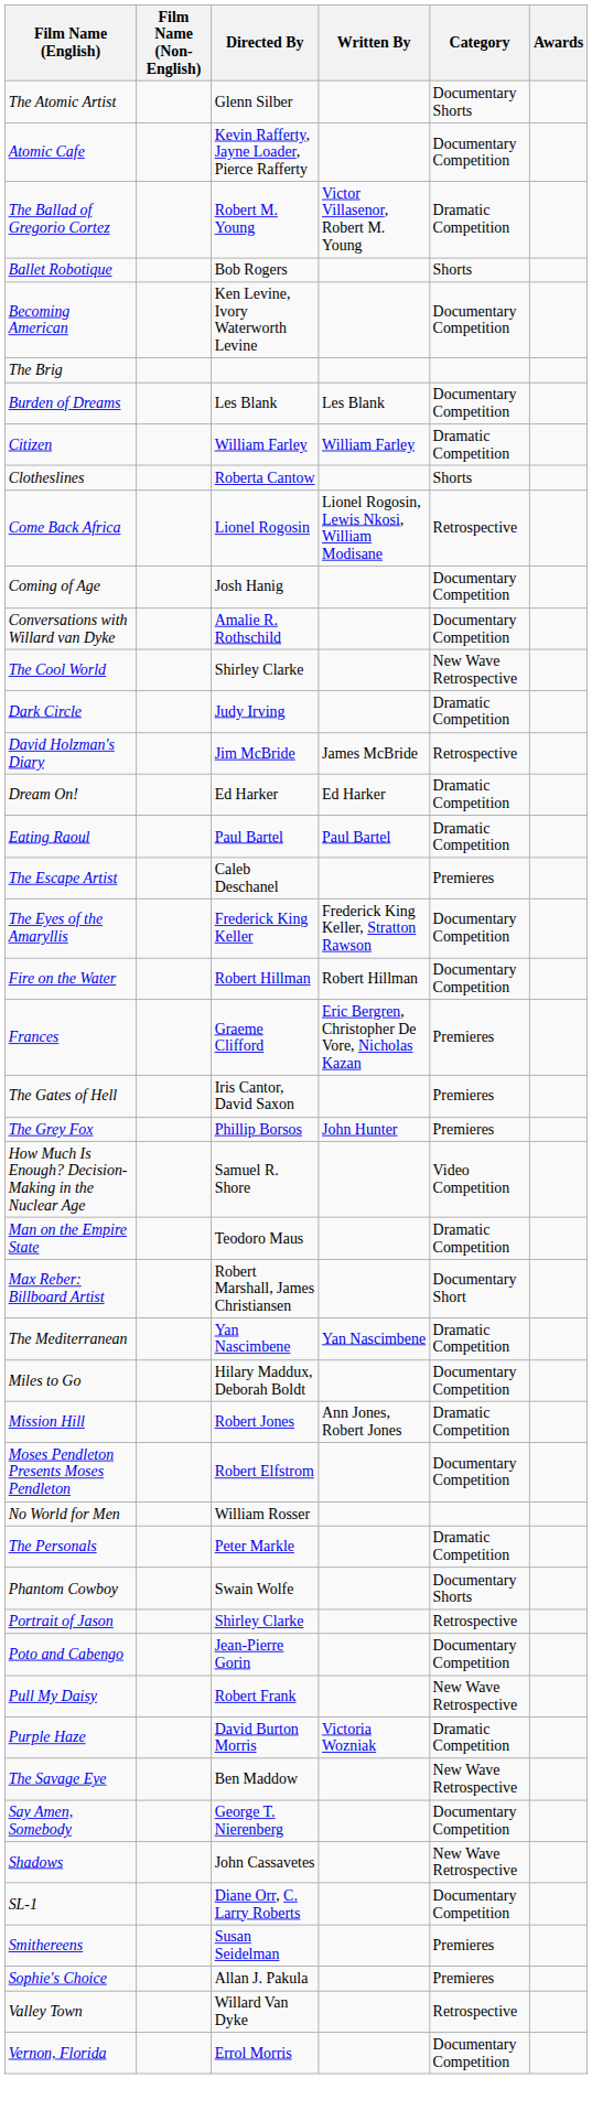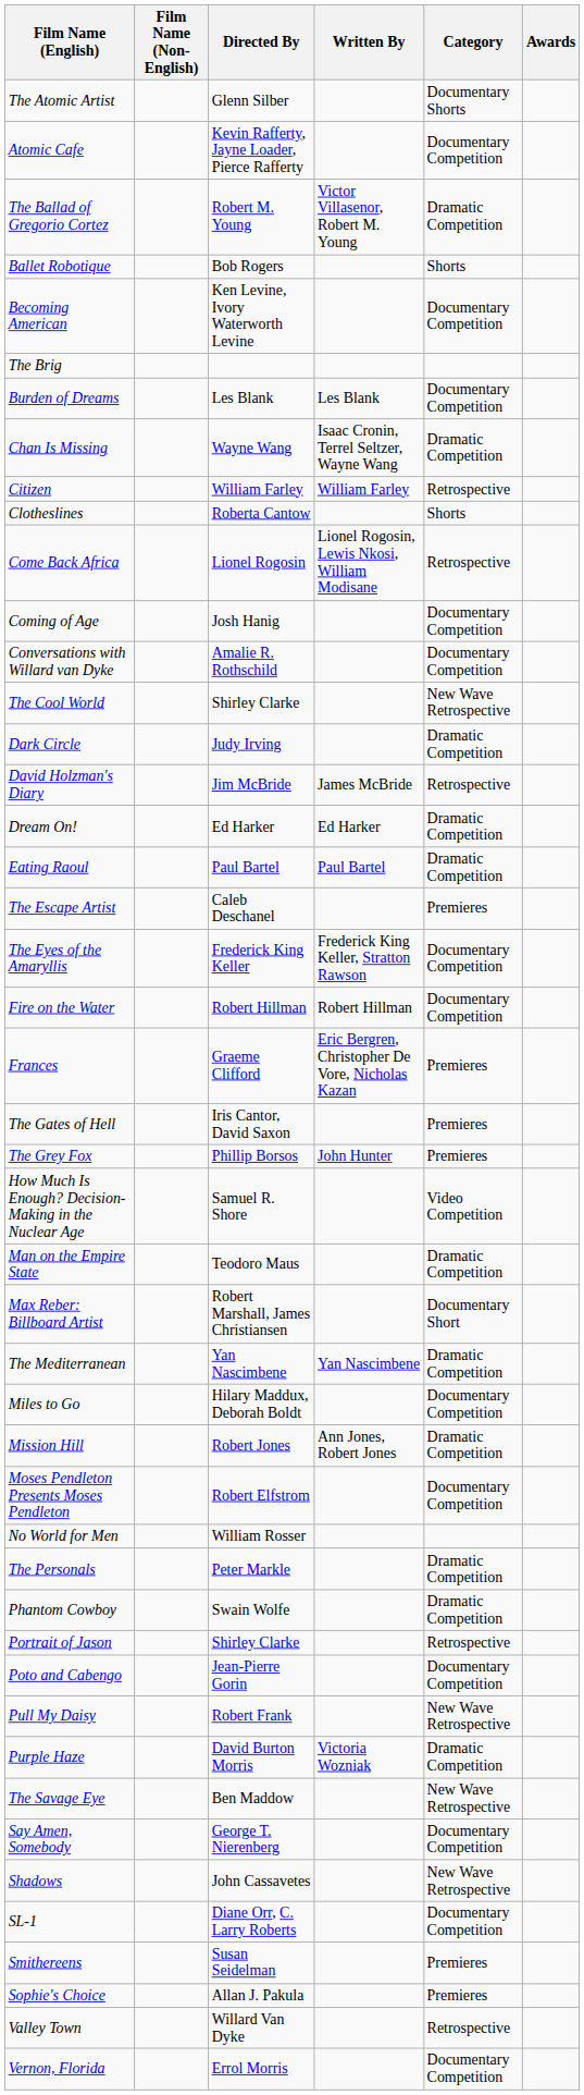+ row: Chan Is Missing | Wayne Wang | Isaac Cronin, Terrel Seltzer, Wayne Wang | Dramatic Competition
Citizen | Category: Dramatic Competition -> Retrospective
Phantom Cowboy | Category: Documentary Shorts -> Dramatic Competition
